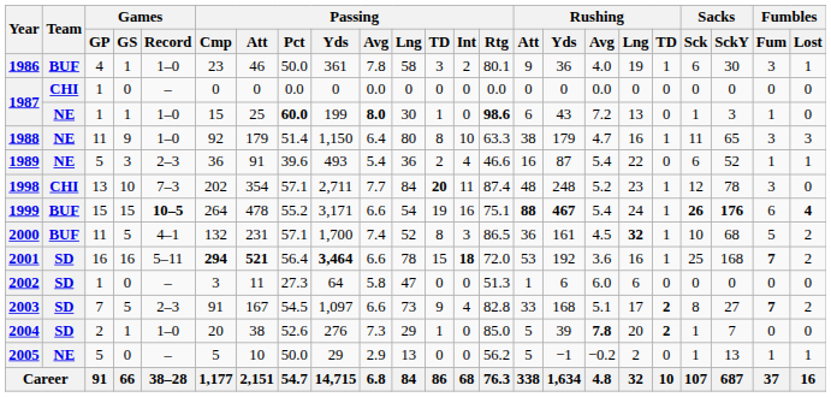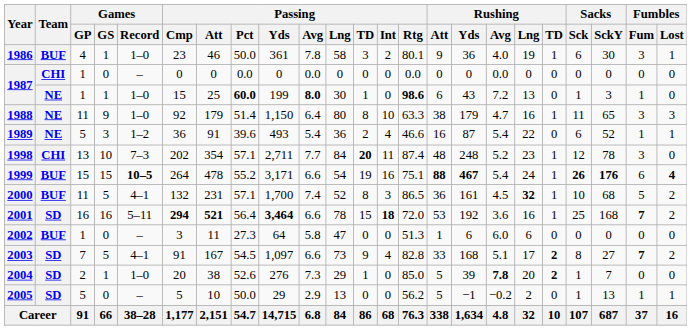1989 | Games / Record: 2–3 -> 1–2
2002 | Team: SD -> BUF
2003 | Games / Record: 2–3 -> 4–1
2005 | Team: NE -> SD
